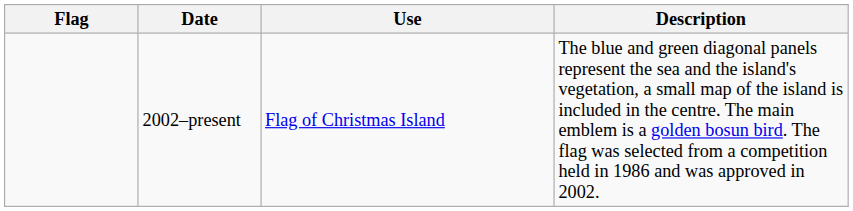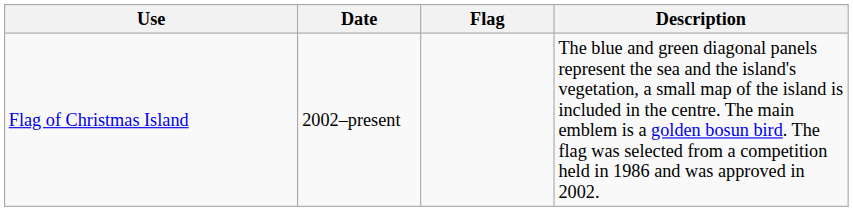columns swapped: Flag <-> Use
